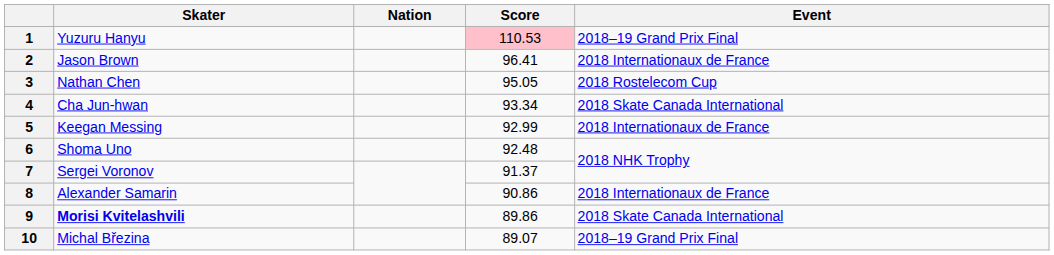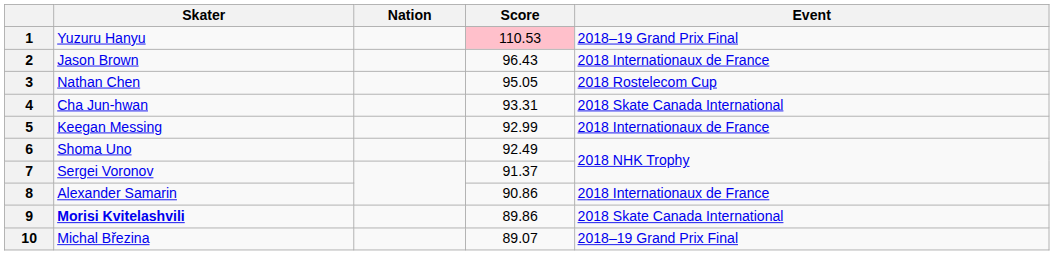2 | Score: 96.41 -> 96.43
4 | Score: 93.34 -> 93.31
6 | Score: 92.48 -> 92.49
